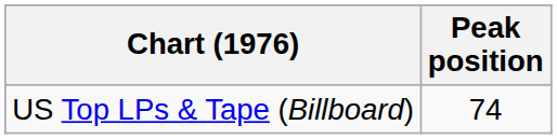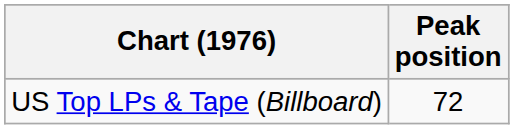US Top LPs & Tape (Billboard) | Peak position: 74 -> 72
